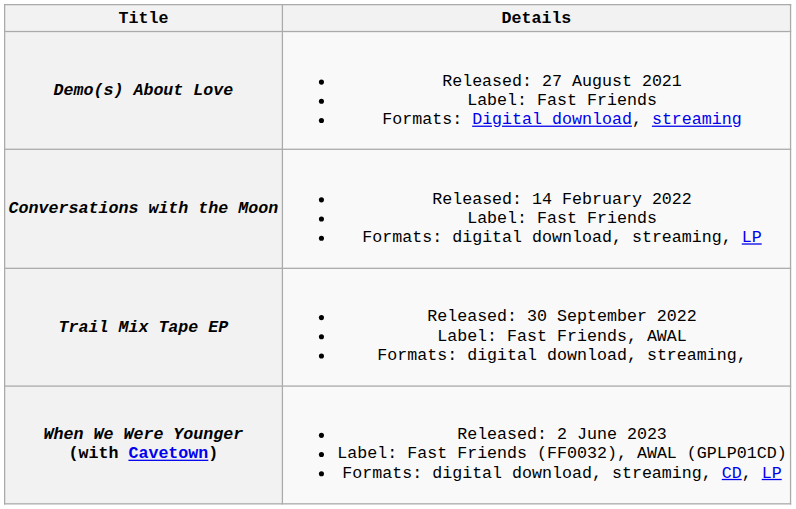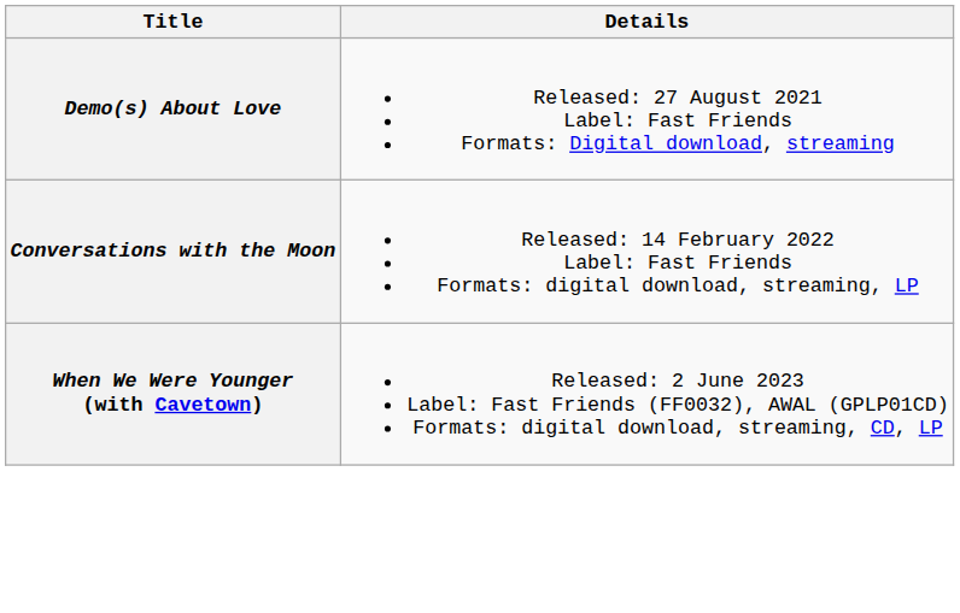- row: Trail Mix Tape EP | Released: 30 September 2022 Label: Fast Friends, AWAL Formats: digital download, streaming,
